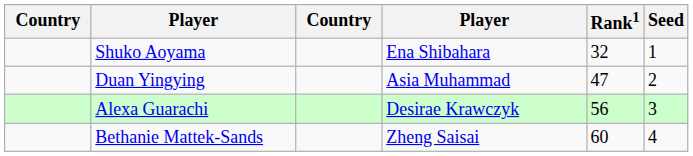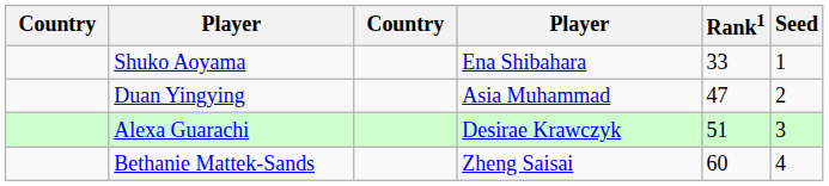Shuko Aoyama | Rank1: 32 -> 33
Alexa Guarachi | Rank1: 56 -> 51
